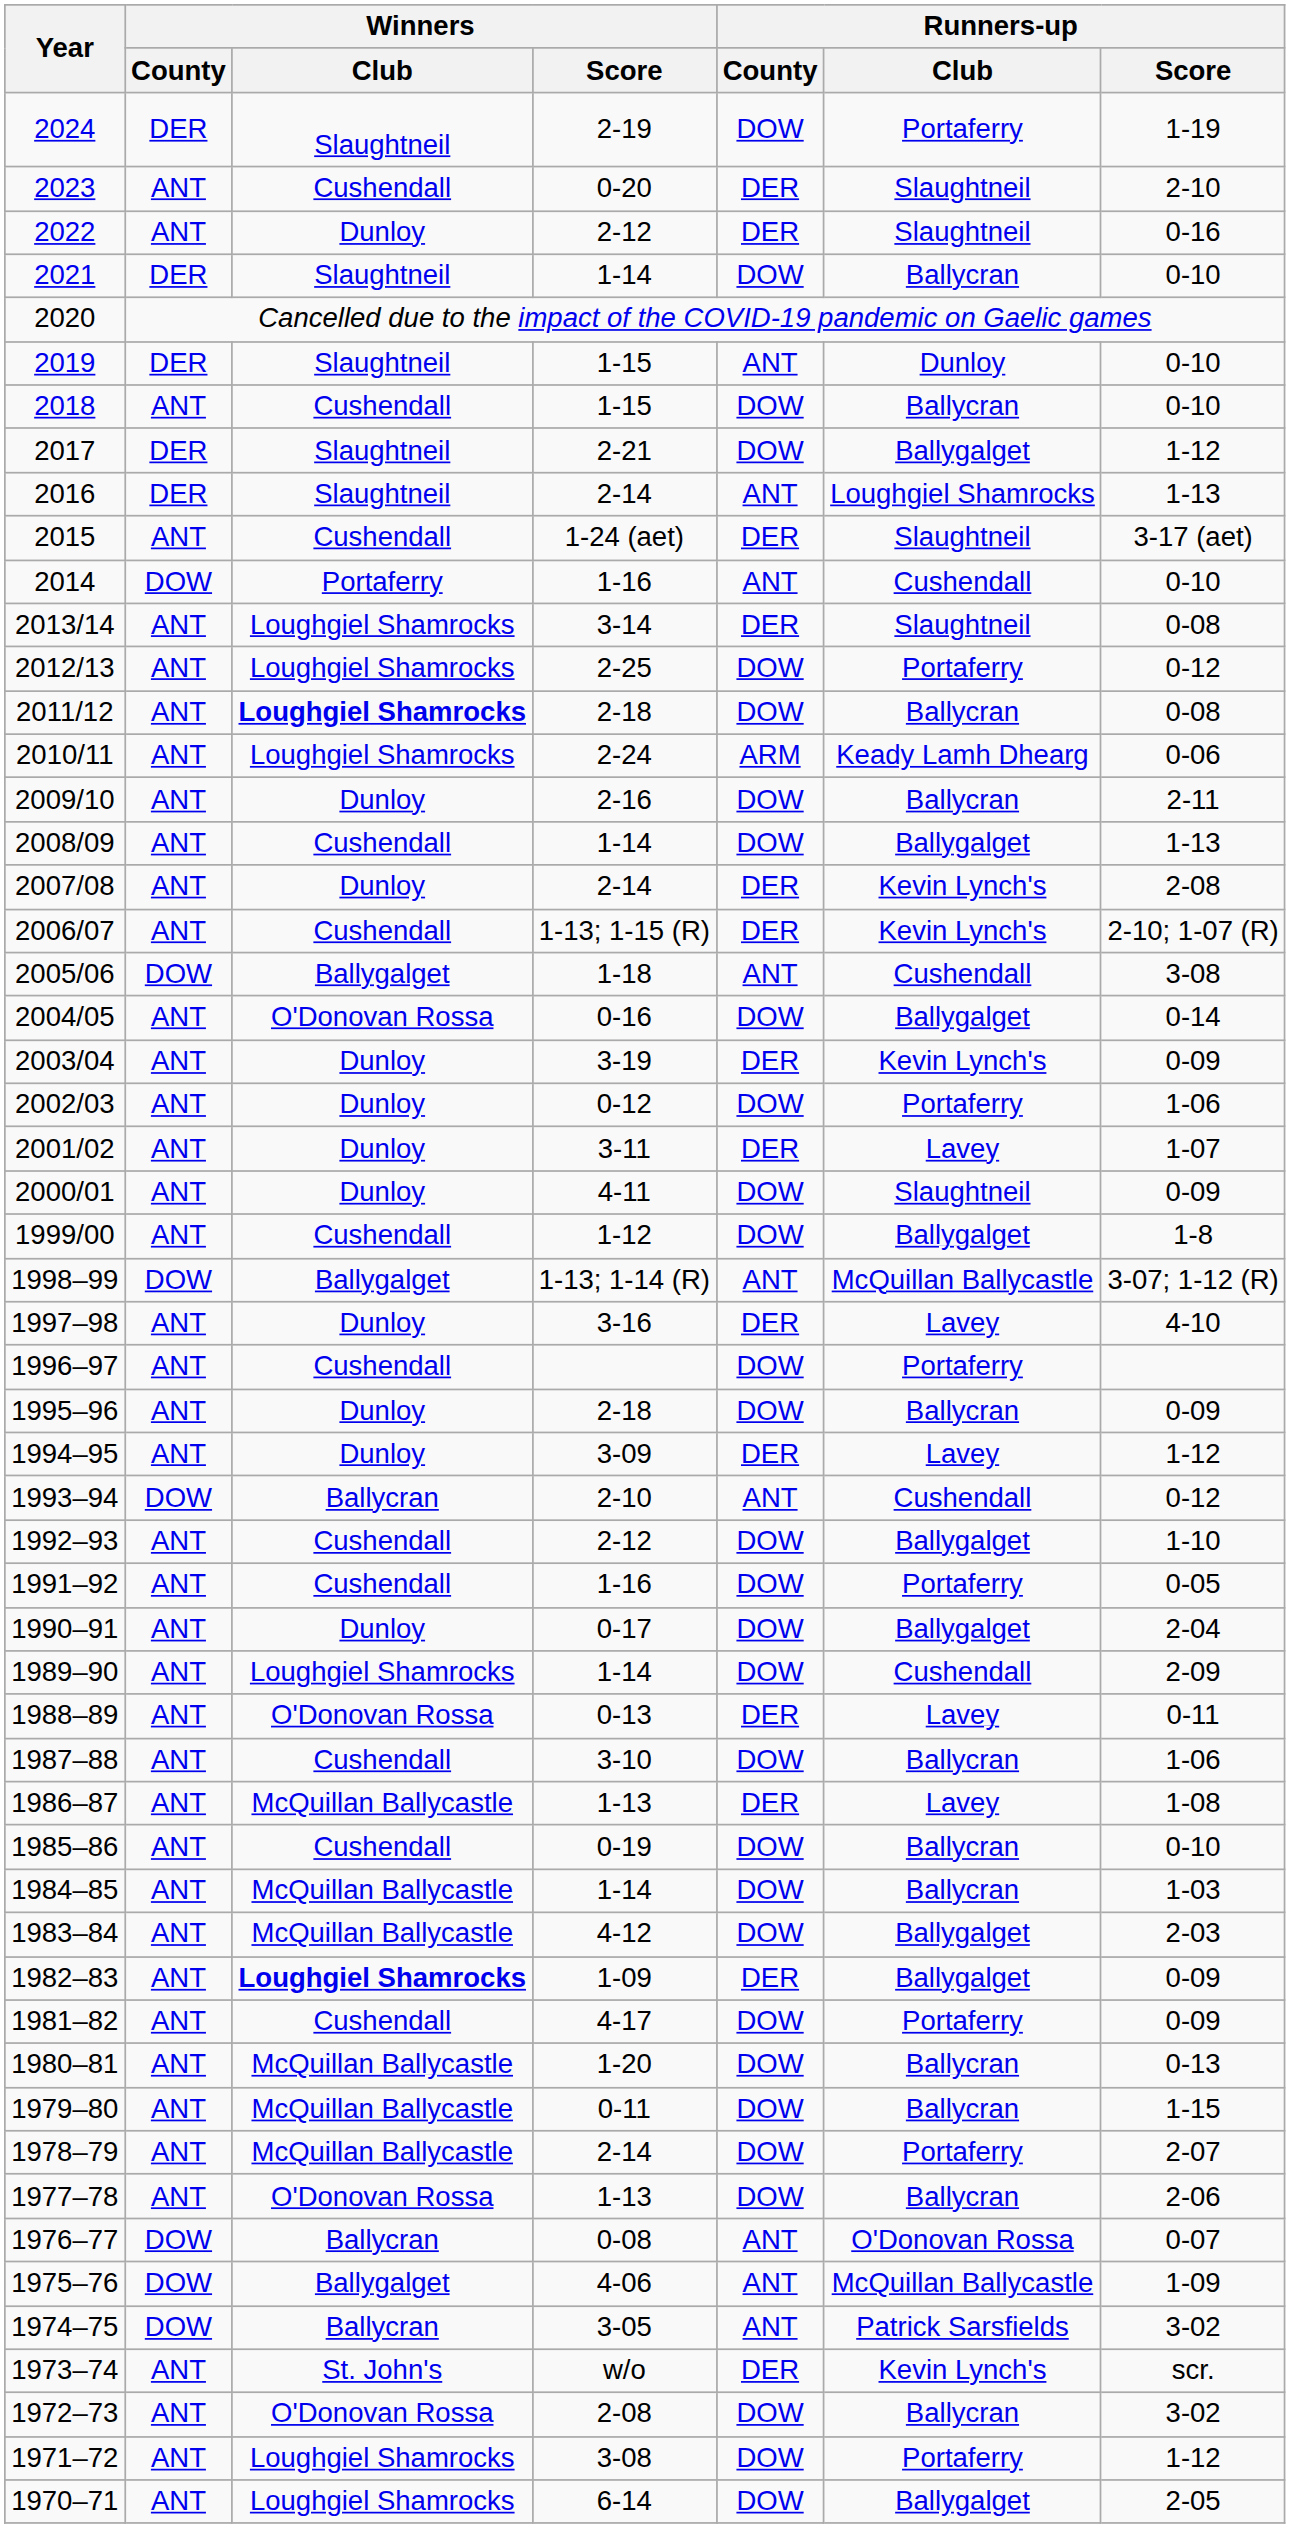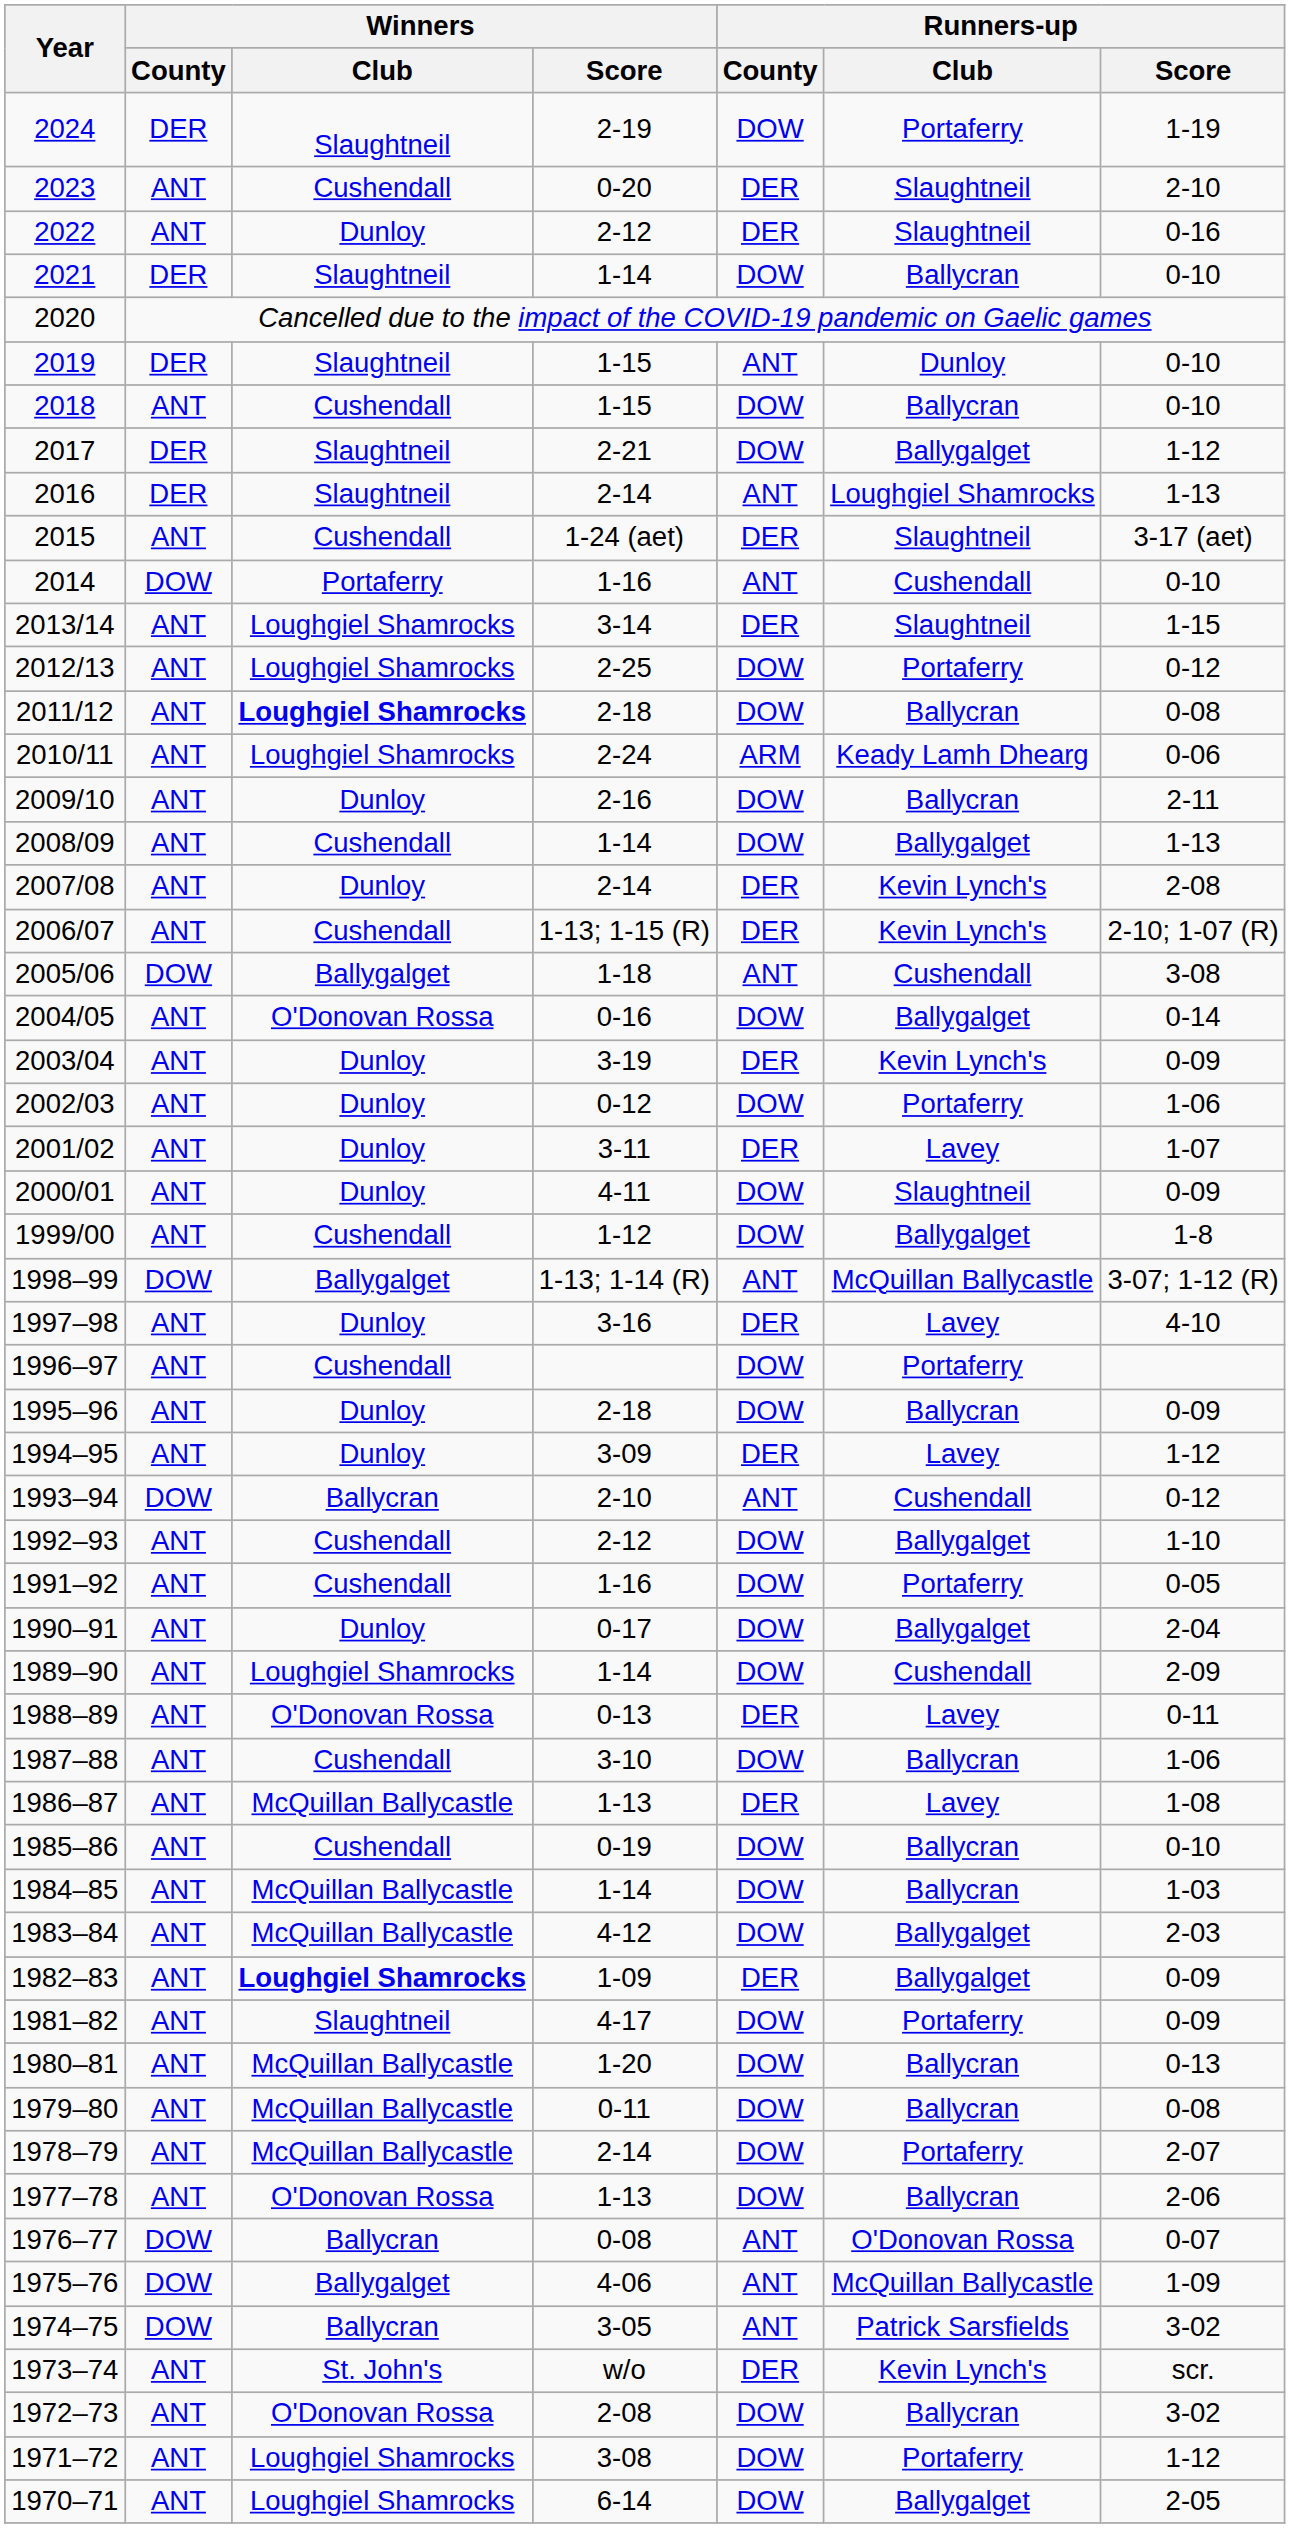2013/14 | Runners-up / Score: 0-08 -> 1-15
1981–82 | Winners / Club: Cushendall -> Slaughtneil
1979–80 | Runners-up / Score: 1-15 -> 0-08
